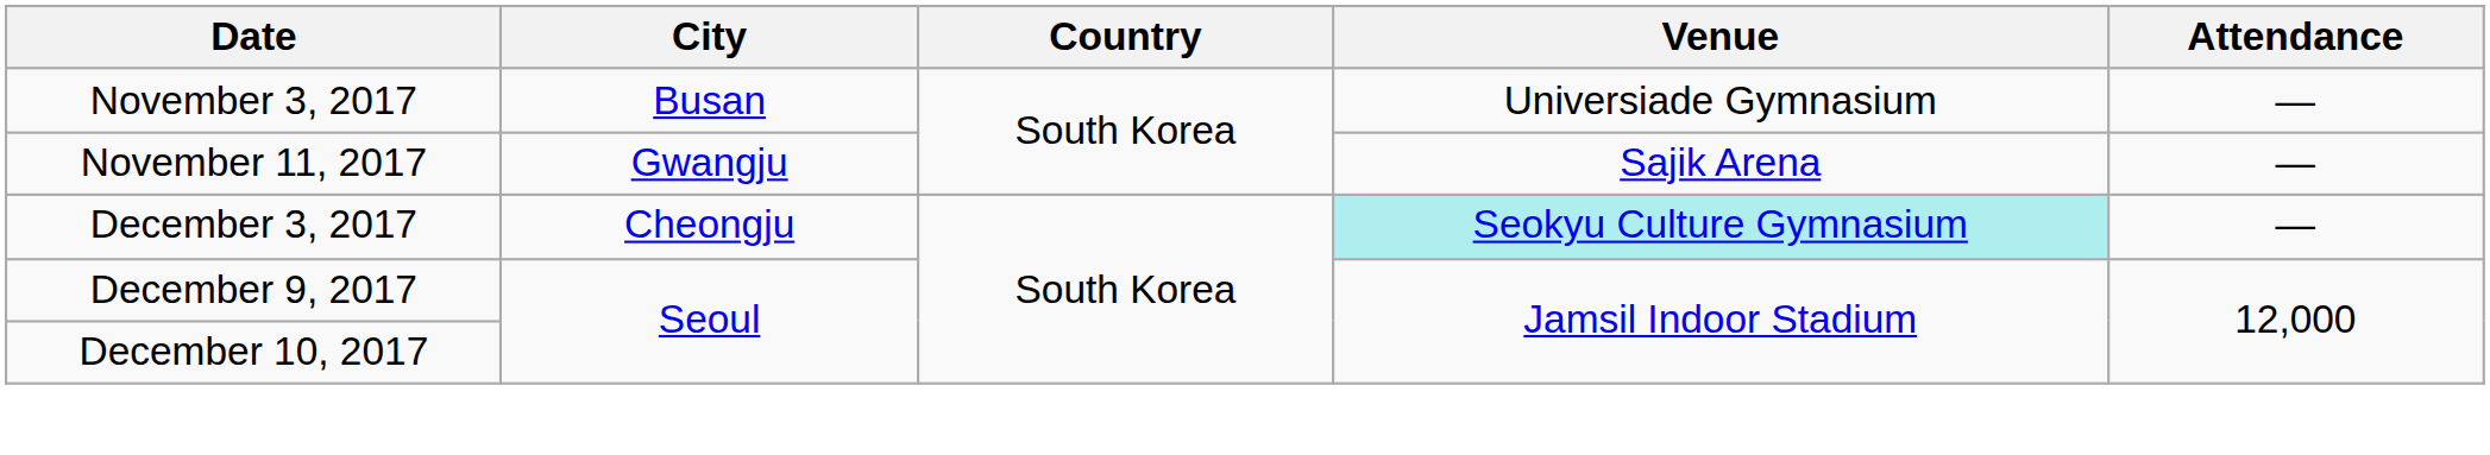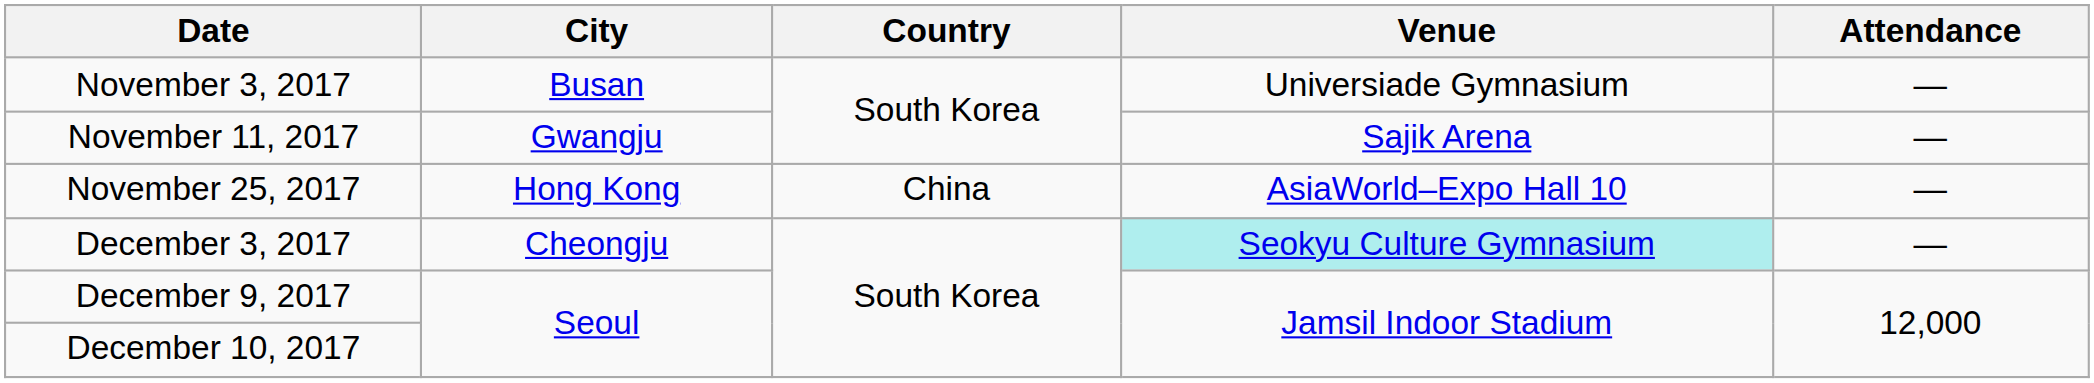+ row: November 25, 2017 | Hong Kong | China | AsiaWorld–Expo Hall 10 | —
